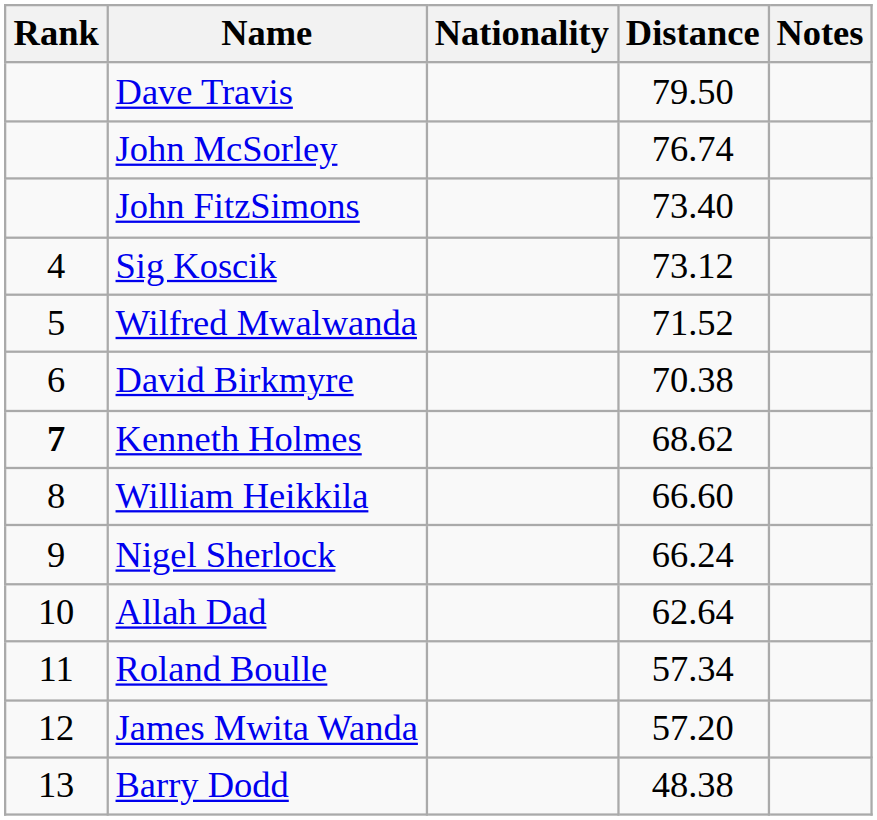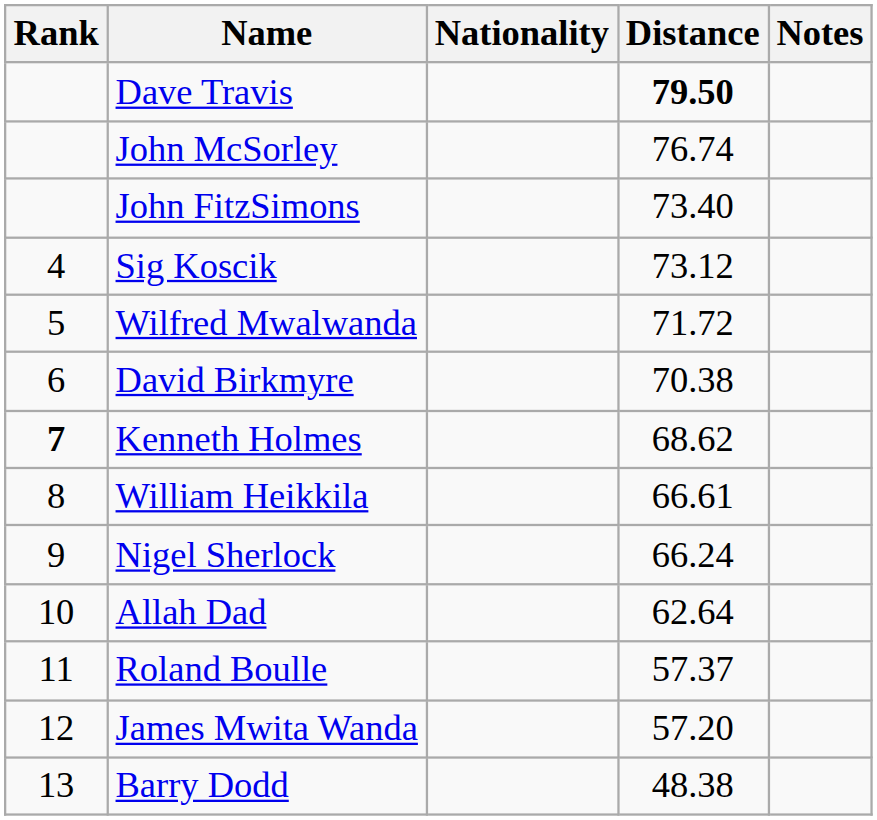Dave Travis | Distance: normal -> bold
Wilfred Mwalwanda | Distance: 71.52 -> 71.72
William Heikkila | Distance: 66.60 -> 66.61
Roland Boulle | Distance: 57.34 -> 57.37
